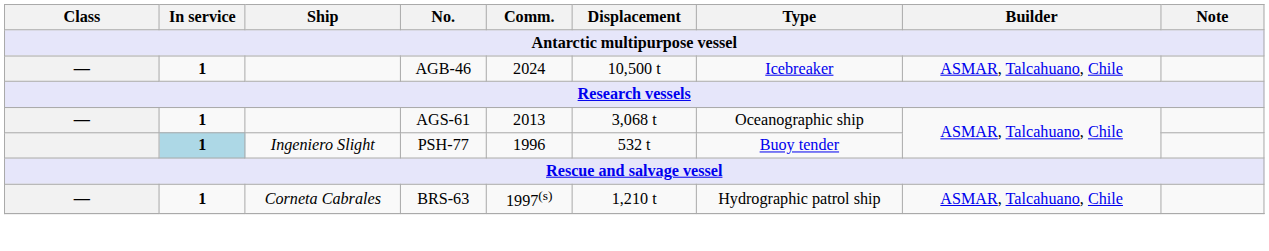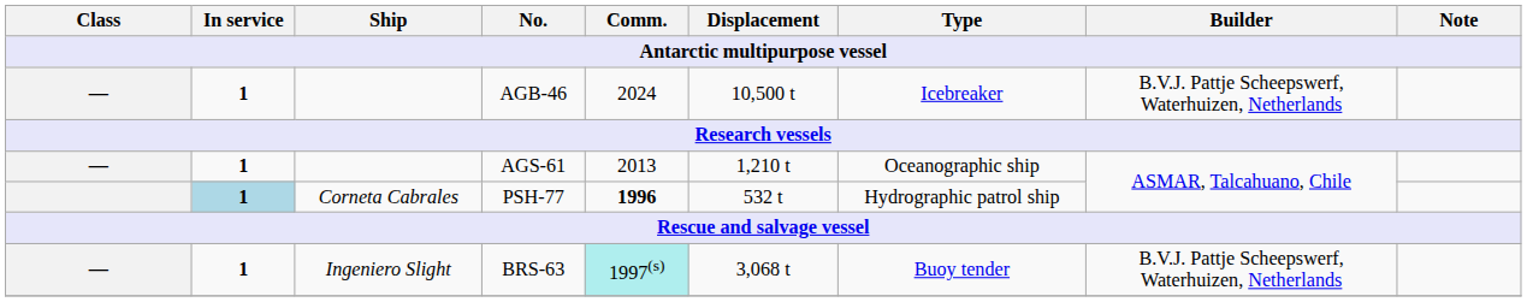AGB-46 | Builder: ASMAR, Talcahuano, Chile -> B.V.J. Pattje Scheepswerf, Waterhuizen, Netherlands
AGS-61 | Displacement: 3,068 t -> 1,210 t
PSH-77 | Ship: Ingeniero Slight -> Corneta Cabrales
PSH-77 | Comm.: normal -> bold
PSH-77 | Type: Buoy tender -> Hydrographic patrol ship
BRS-63 | Ship: Corneta Cabrales -> Ingeniero Slight
BRS-63 | Comm.: no background -> paleturquoise background
BRS-63 | Displacement: 1,210 t -> 3,068 t
BRS-63 | Type: Hydrographic patrol ship -> Buoy tender
BRS-63 | Builder: ASMAR, Talcahuano, Chile -> B.V.J. Pattje Scheepswerf, Waterhuizen, Netherlands
